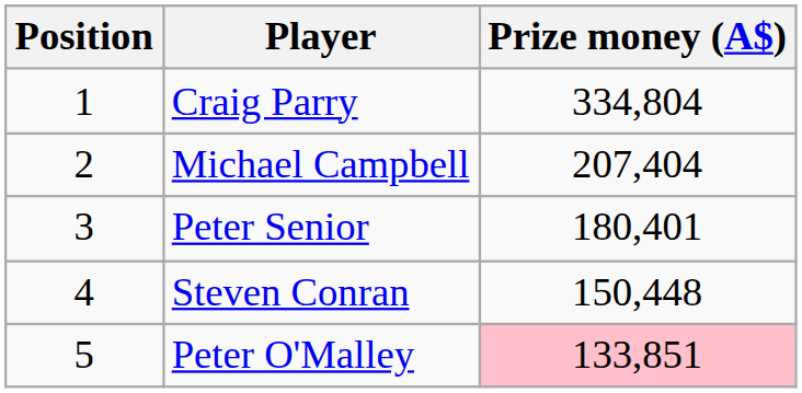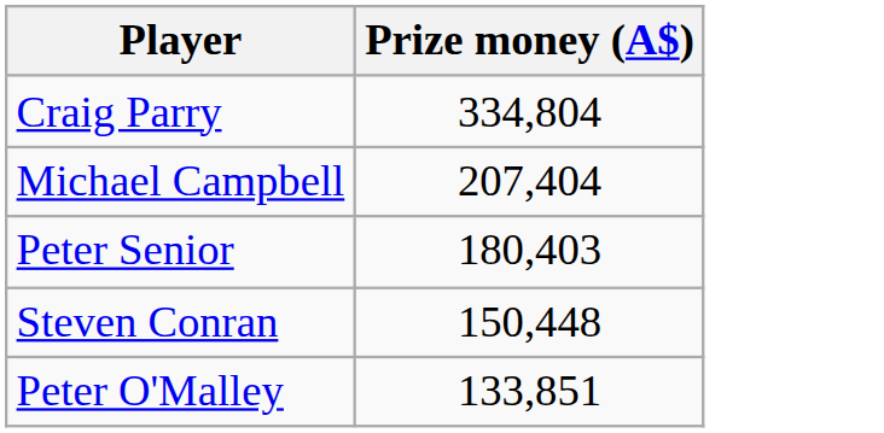- column: Position | 1 | 2 | 3 | 4 | 5
Peter Senior | Prize money (A$): 180,401 -> 180,403
Peter O'Malley | Prize money (A$): pink background -> no background
